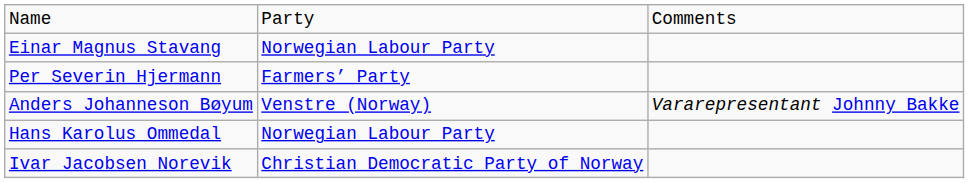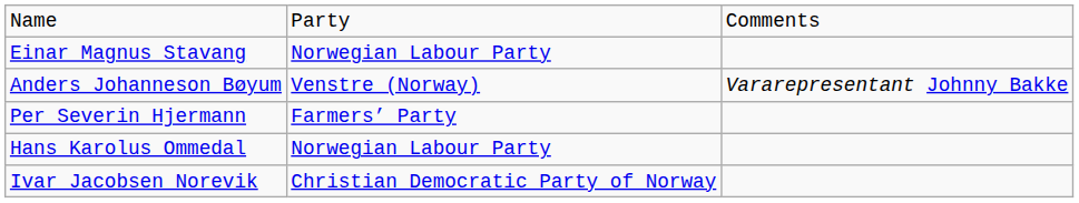rows swapped: Per Severin Hjermann <-> Anders Johanneson Bøyum
